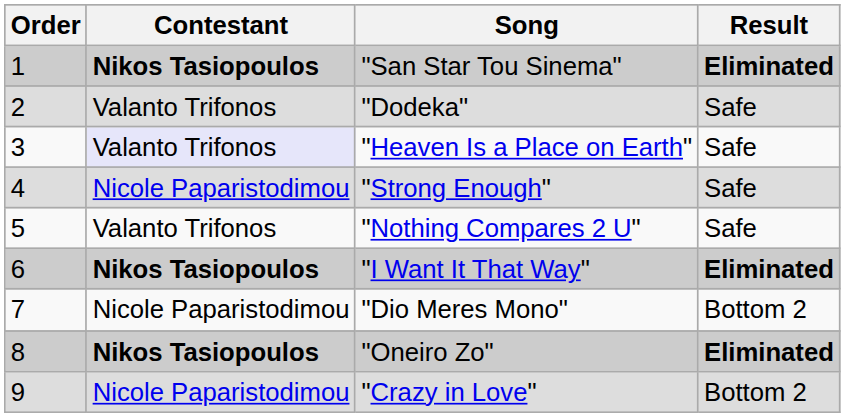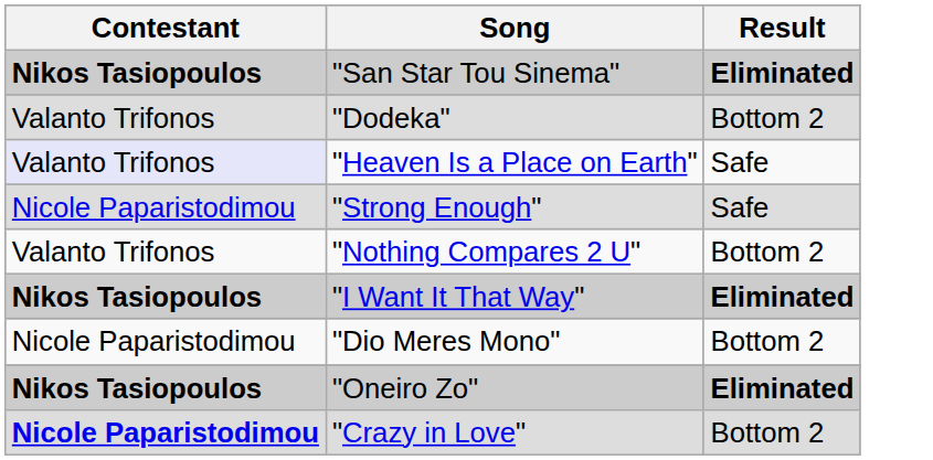- column: Order | 1 | 2 | 3 | 4 | 5 | 6 | 7 | 8 | 9
"Dodeka" | Result: Safe -> Bottom 2
"Nothing Compares 2 U" | Result: Safe -> Bottom 2
"Crazy in Love" | Contestant: normal -> bold
